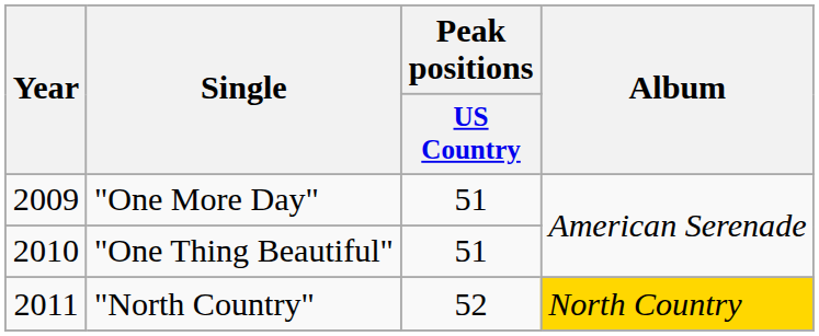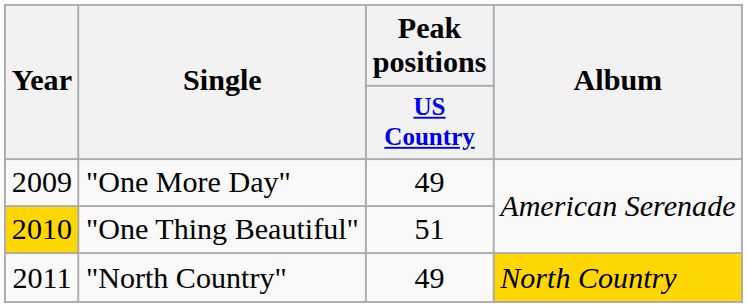"One More Day" | Peak positions / US Country: 51 -> 49
"One Thing Beautiful" | Year: no background -> gold background
"North Country" | Peak positions / US Country: 52 -> 49
